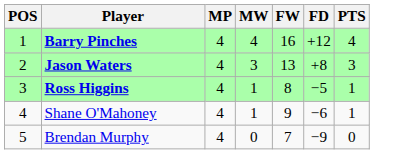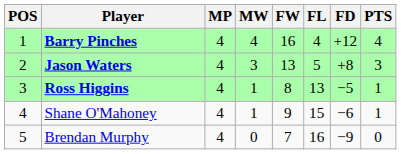+ column: FL | 4 | 5 | 13 | 15 | 16
